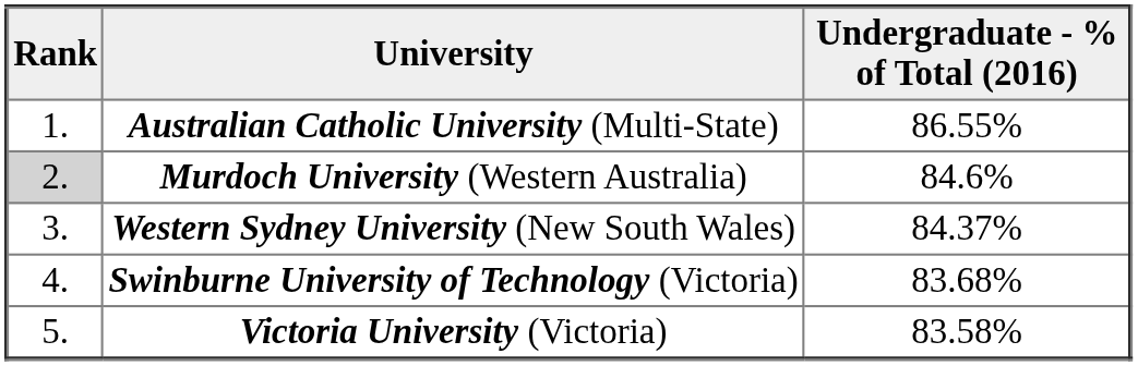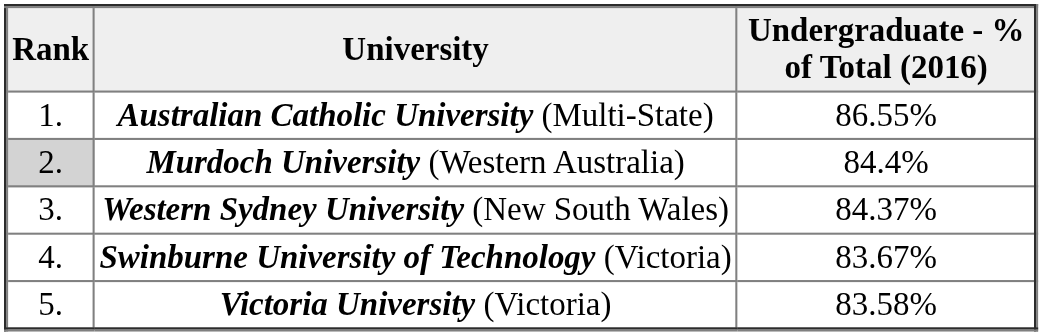Murdoch University (Western Australia) | Undergraduate - % of Total (2016): 84.6% -> 84.4%
Swinburne University of Technology (Victoria) | Undergraduate - % of Total (2016): 83.68% -> 83.67%
